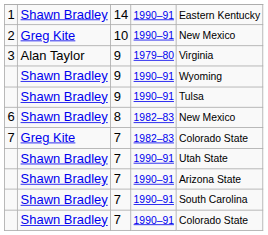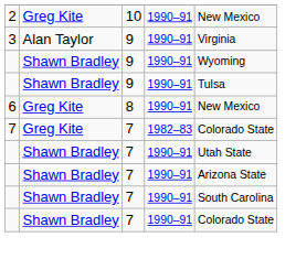- row: 1 | Shawn Bradley | 14 | 1990–91 | Eastern Kentucky
3 | column 4: 1979–80 -> 1990–91
6 | column 2: Shawn Bradley -> Greg Kite
6 | column 4: 1982–83 -> 1990–91
